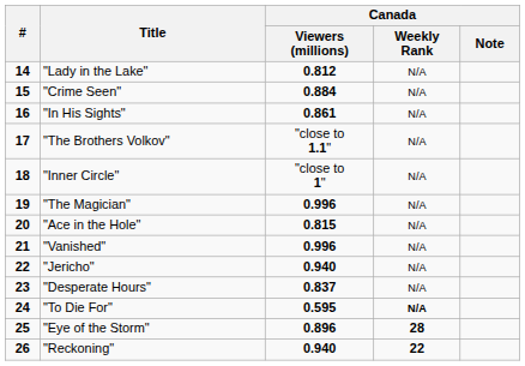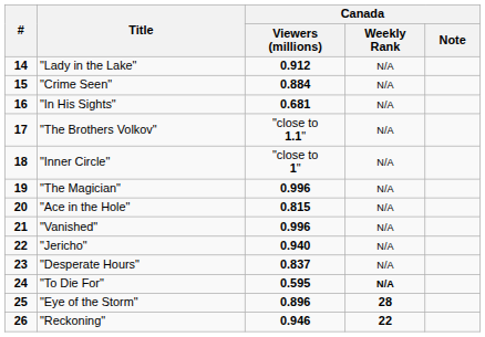"Lady in the Lake" | Canada / Viewers (millions): 0.812 -> 0.912
"In His Sights" | Canada / Viewers (millions): 0.861 -> 0.681
"Reckoning" | Canada / Viewers (millions): 0.940 -> 0.946
